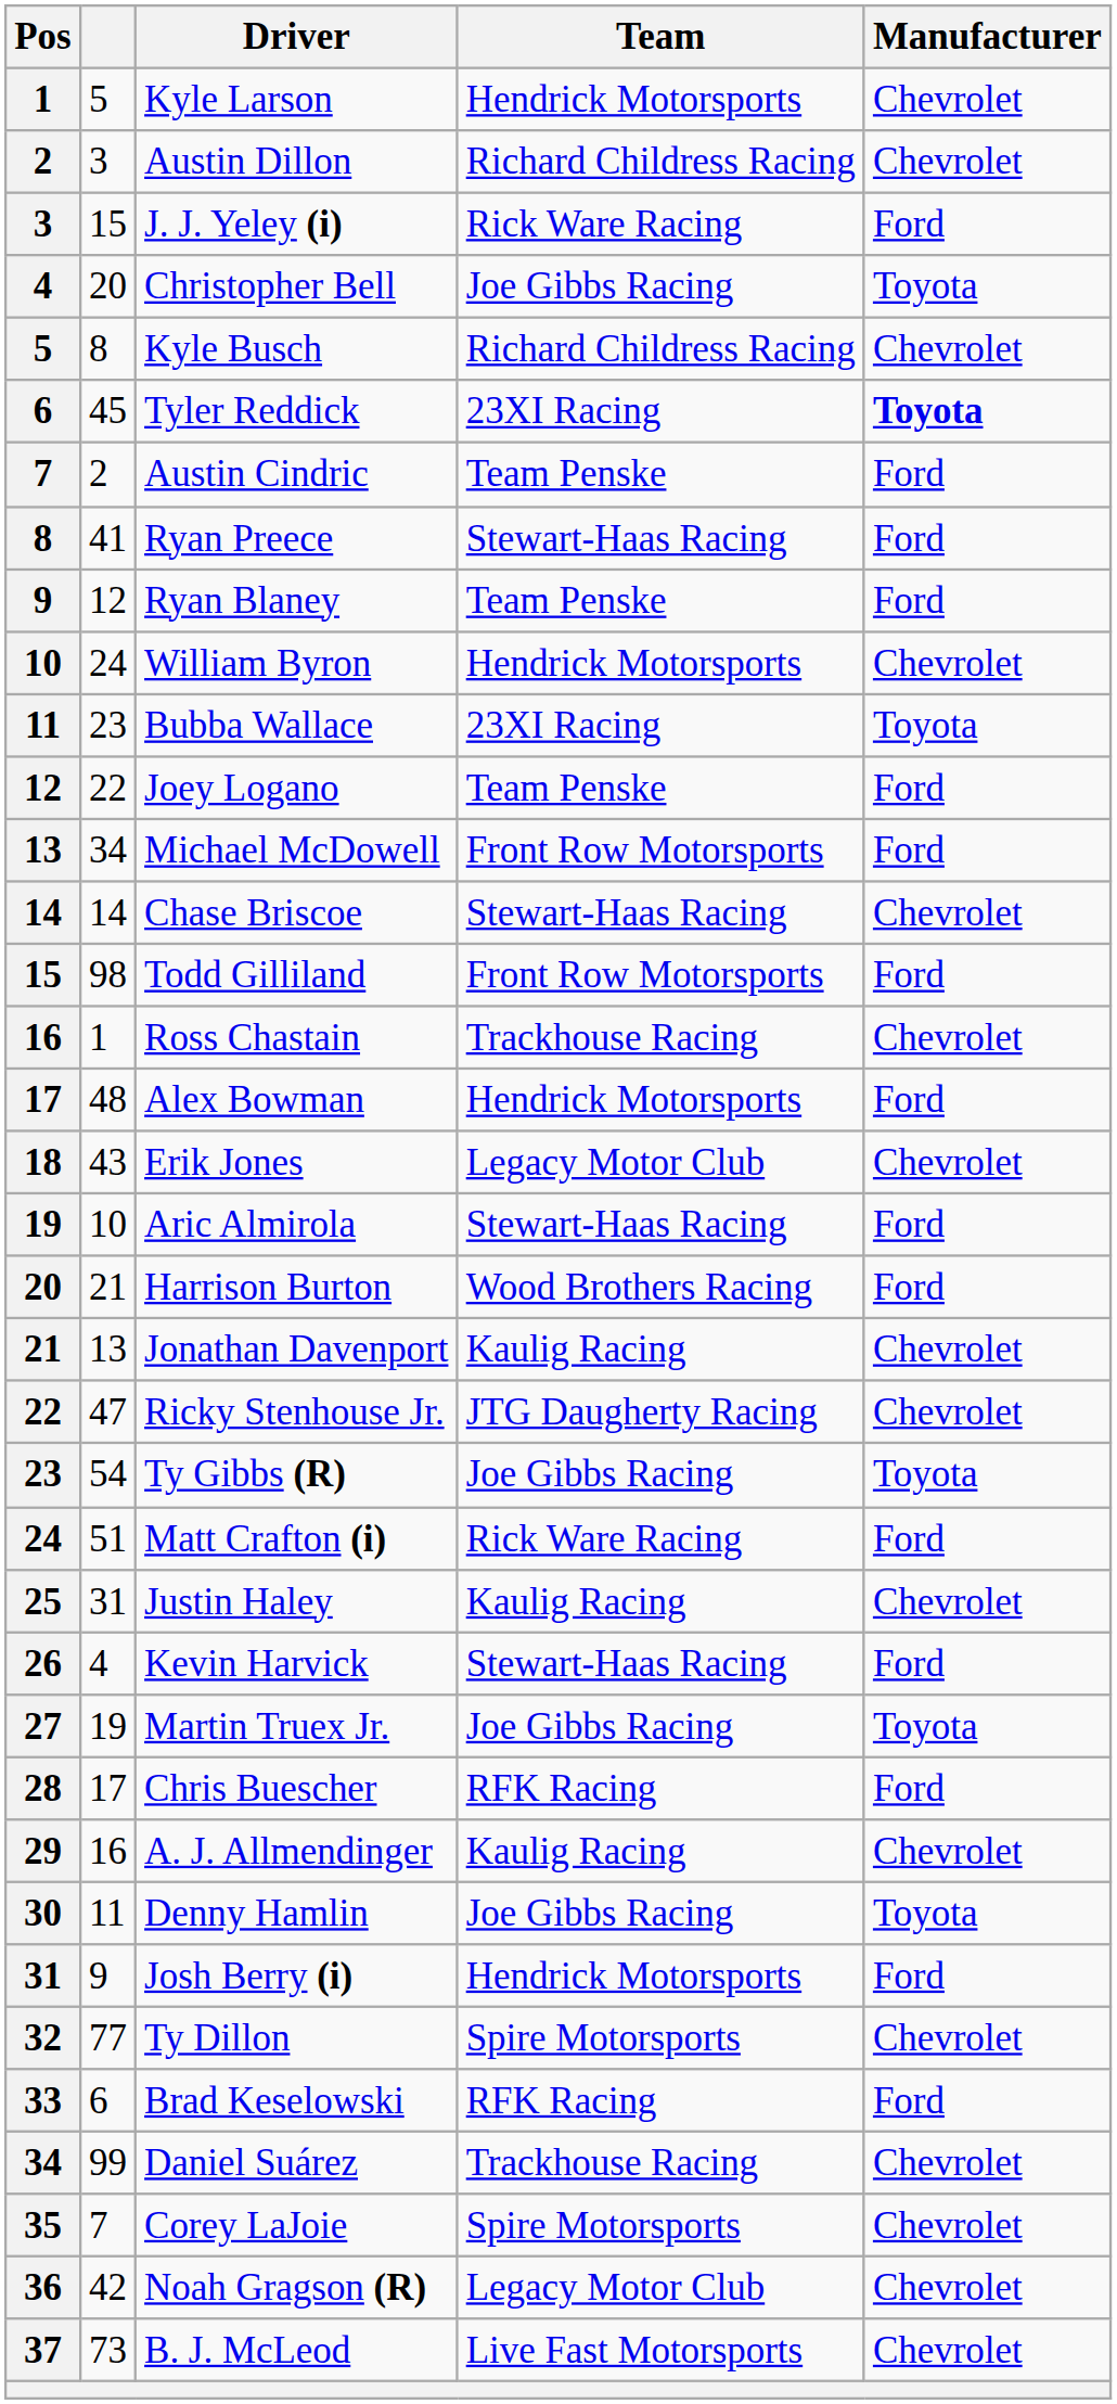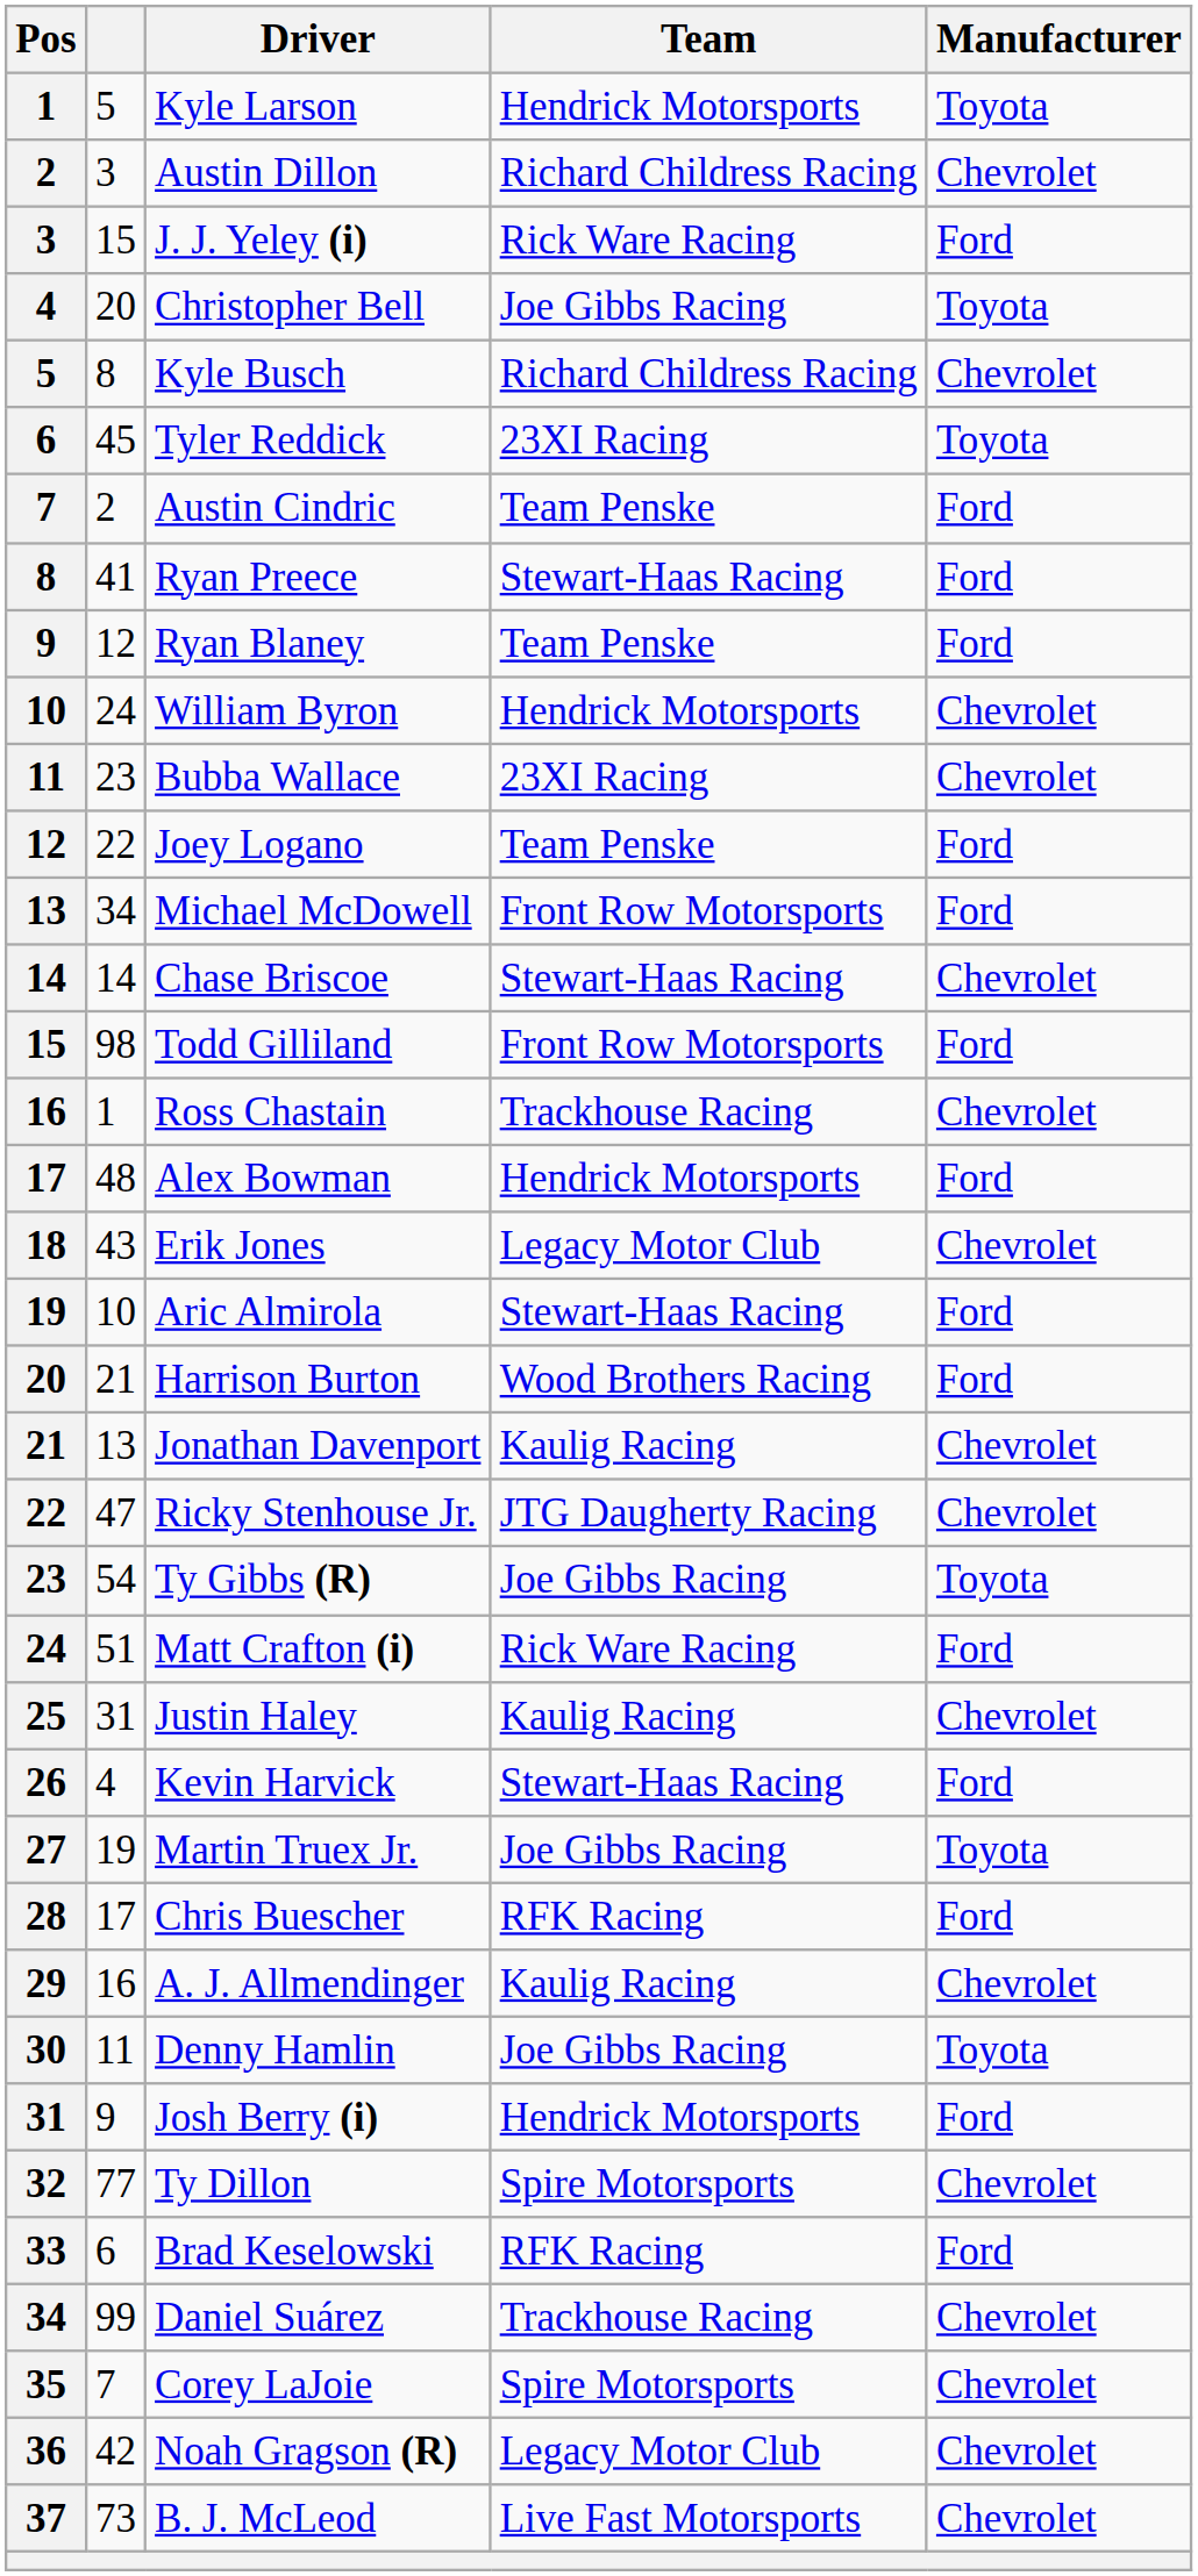Kyle Larson | Manufacturer: Chevrolet -> Toyota
Tyler Reddick | Manufacturer: bold -> normal
Bubba Wallace | Manufacturer: Toyota -> Chevrolet
